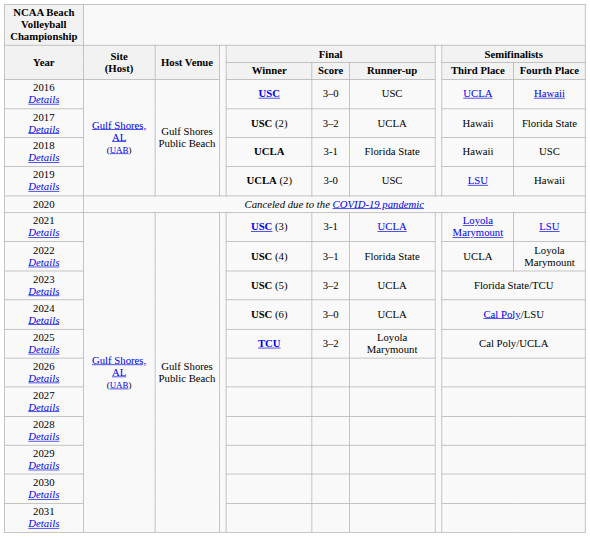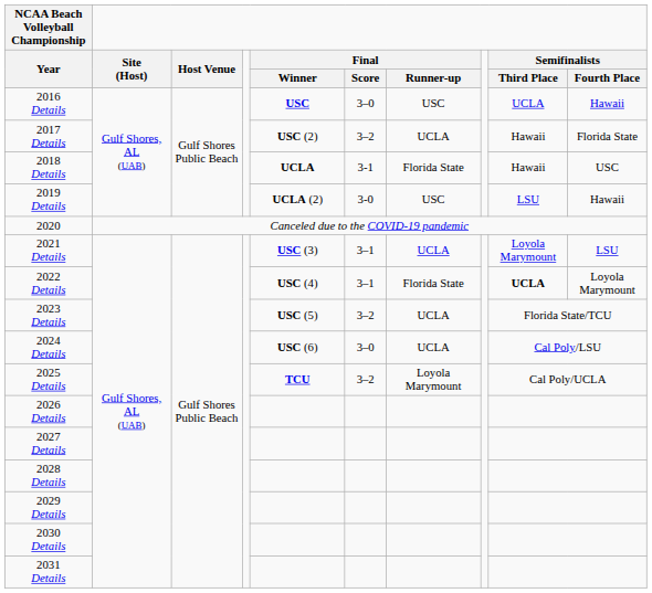2021 Details | Final / Score: 3-1 -> 3–1
2022 Details | Semifinalists / Third Place: normal -> bold
